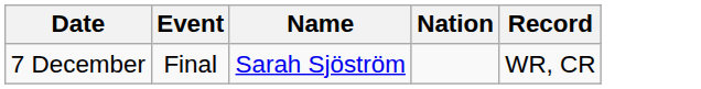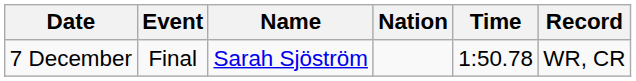+ column: Time | 1:50.78
